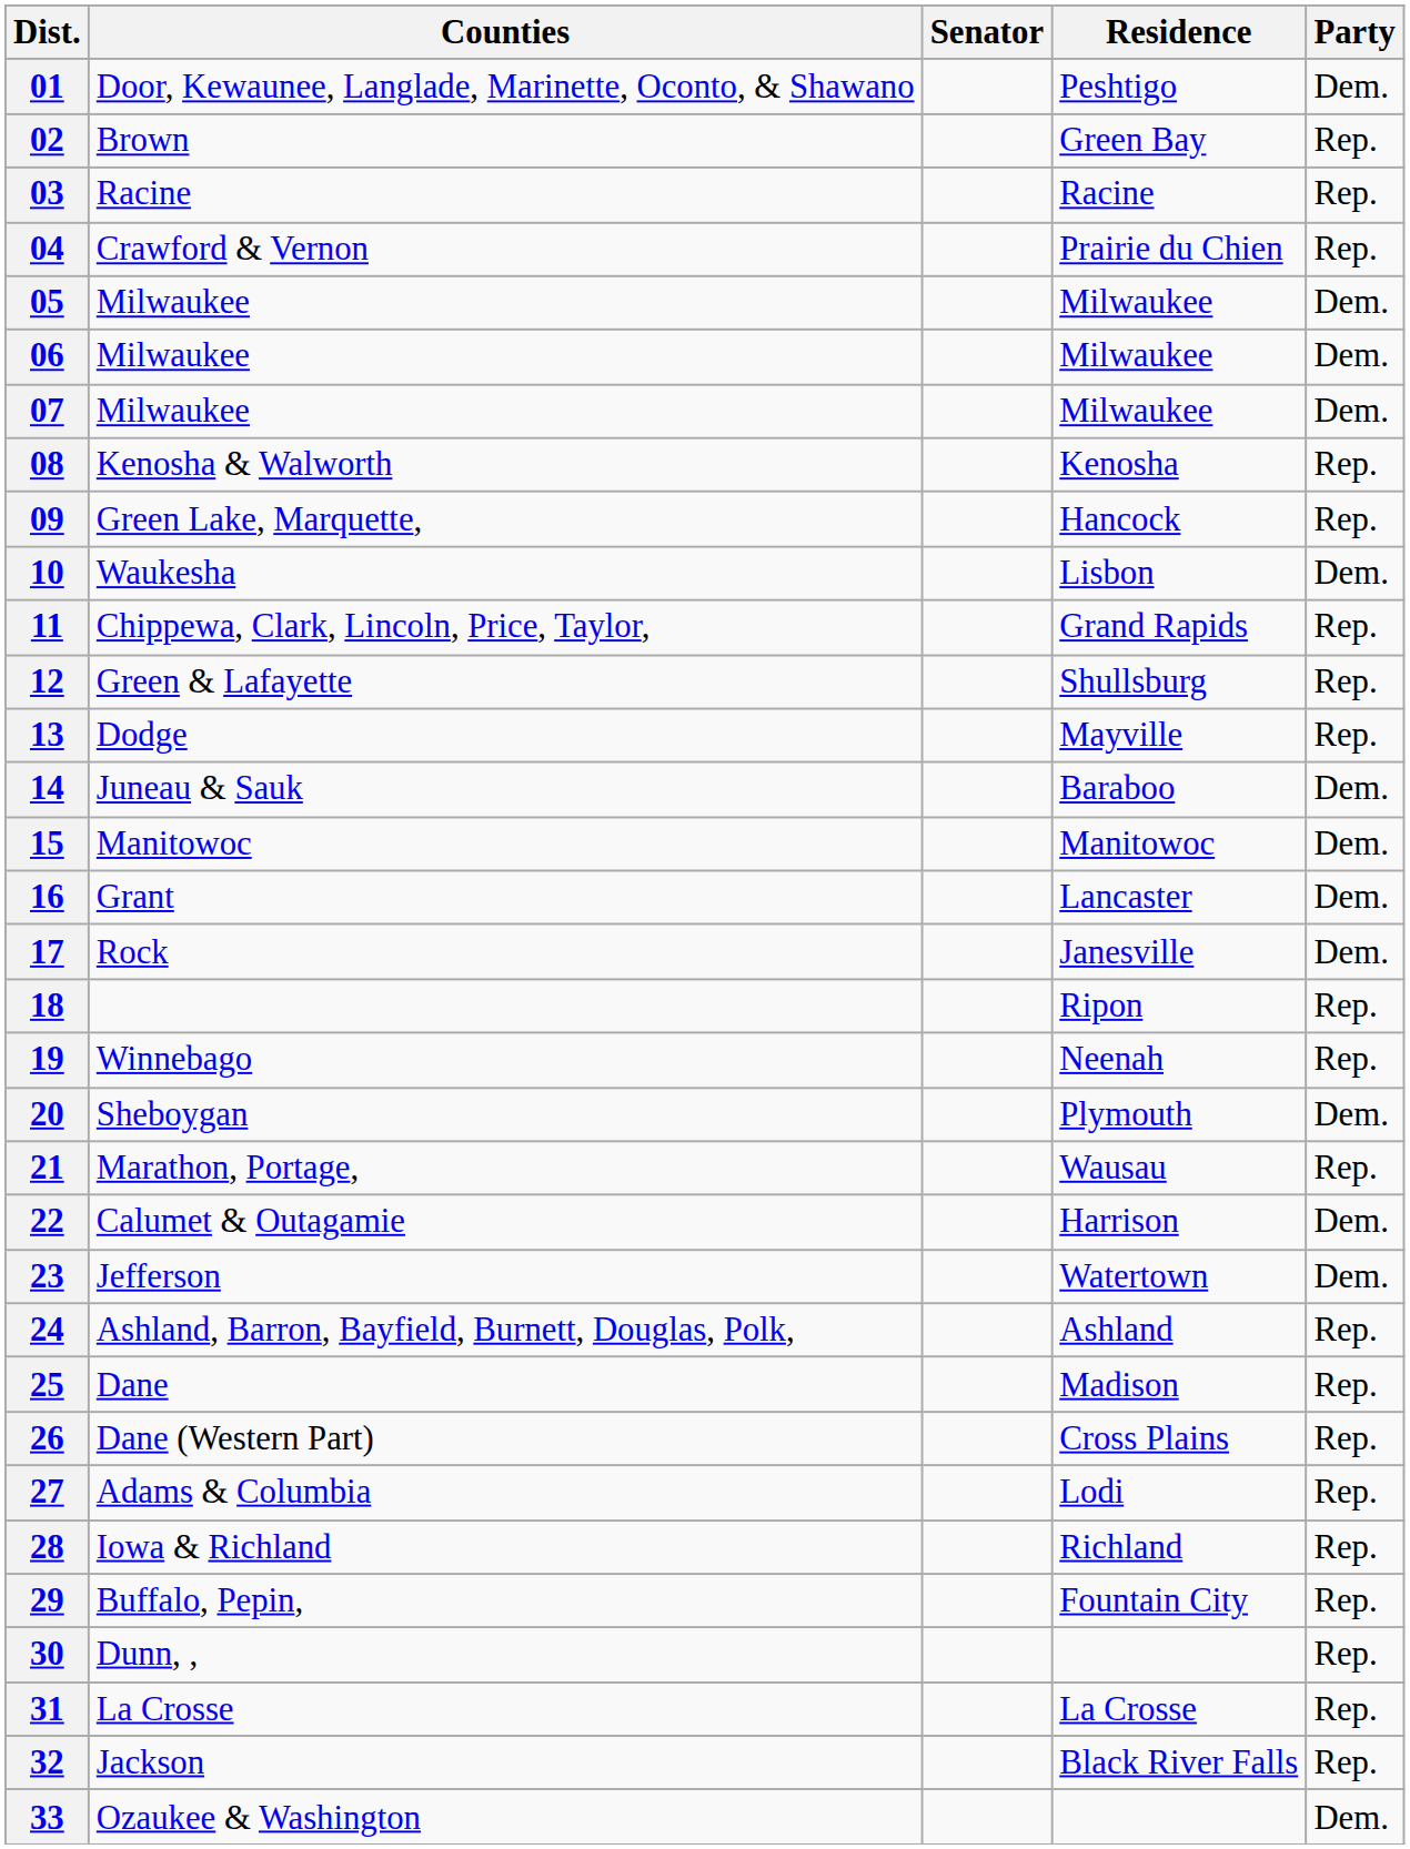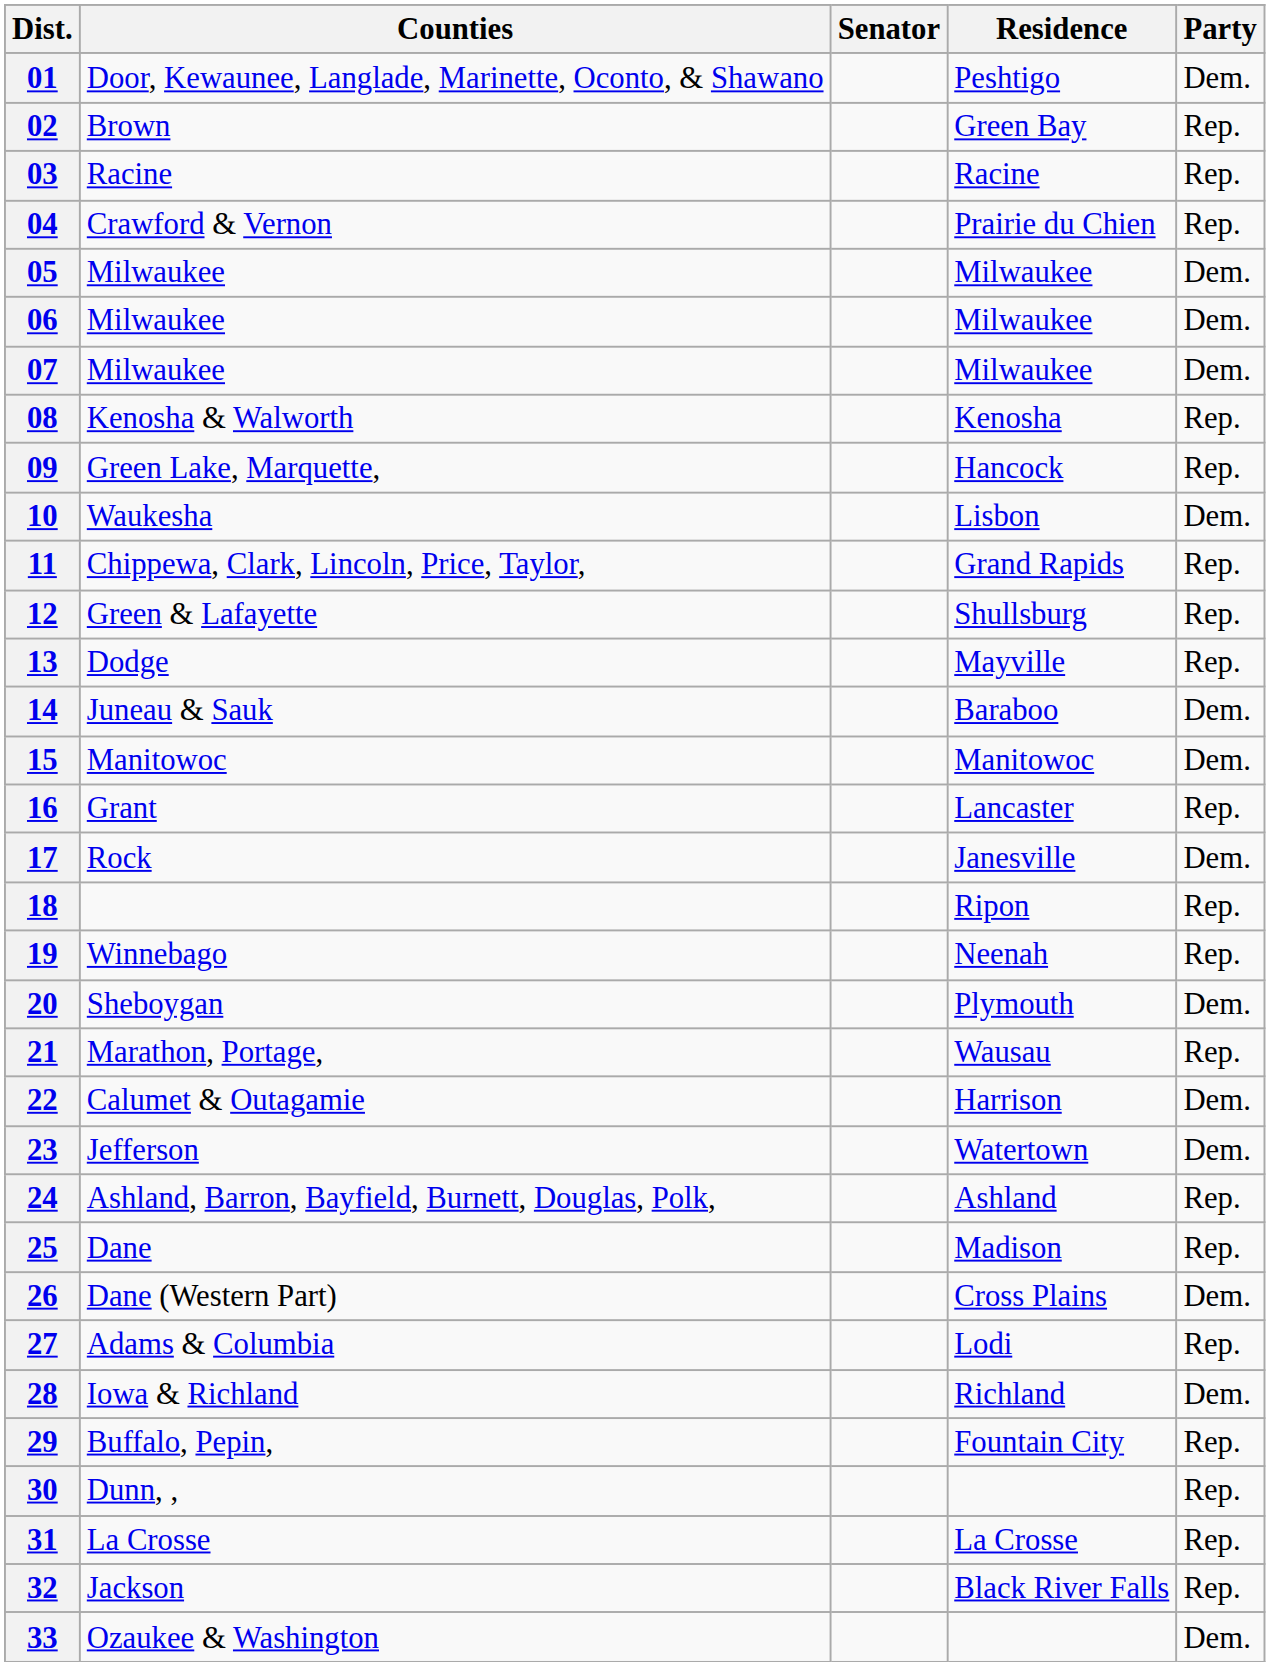16 | Party: Dem. -> Rep.
26 | Party: Rep. -> Dem.
28 | Party: Rep. -> Dem.
